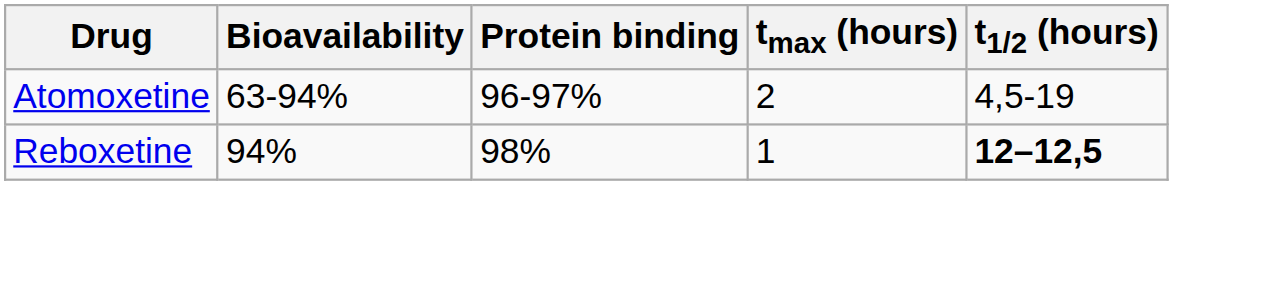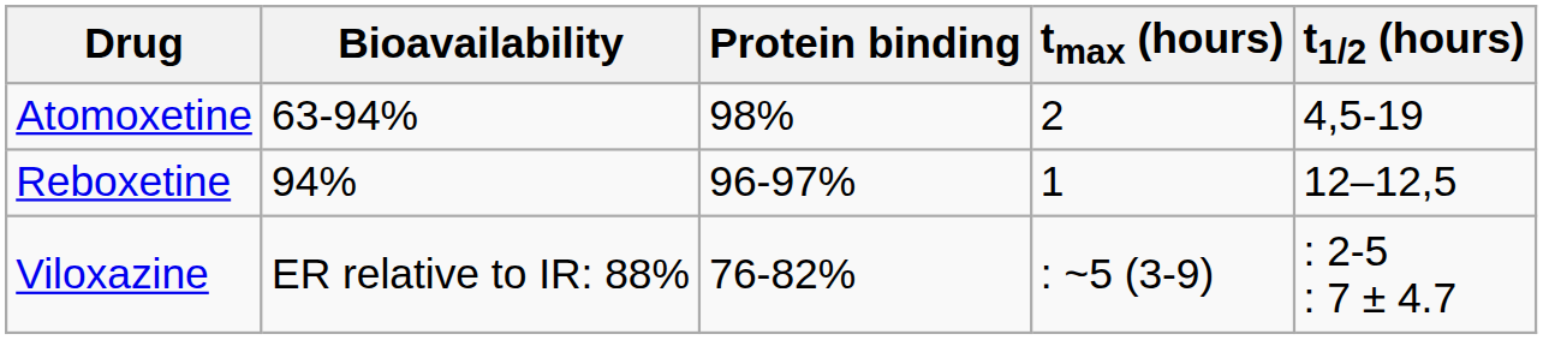Atomoxetine | Protein binding: 96-97% -> 98%
Reboxetine | Protein binding: 98% -> 96-97%
Reboxetine | t1/2 (hours): bold -> normal
+ row: Viloxazine | ER relative to IR: 88% | 76-82% | : ~5 (3-9) | : 2-5 : 7 ± 4.7
